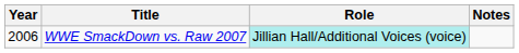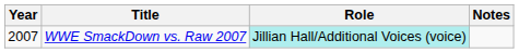WWE SmackDown vs. Raw 2007 | Year: 2006 -> 2007
